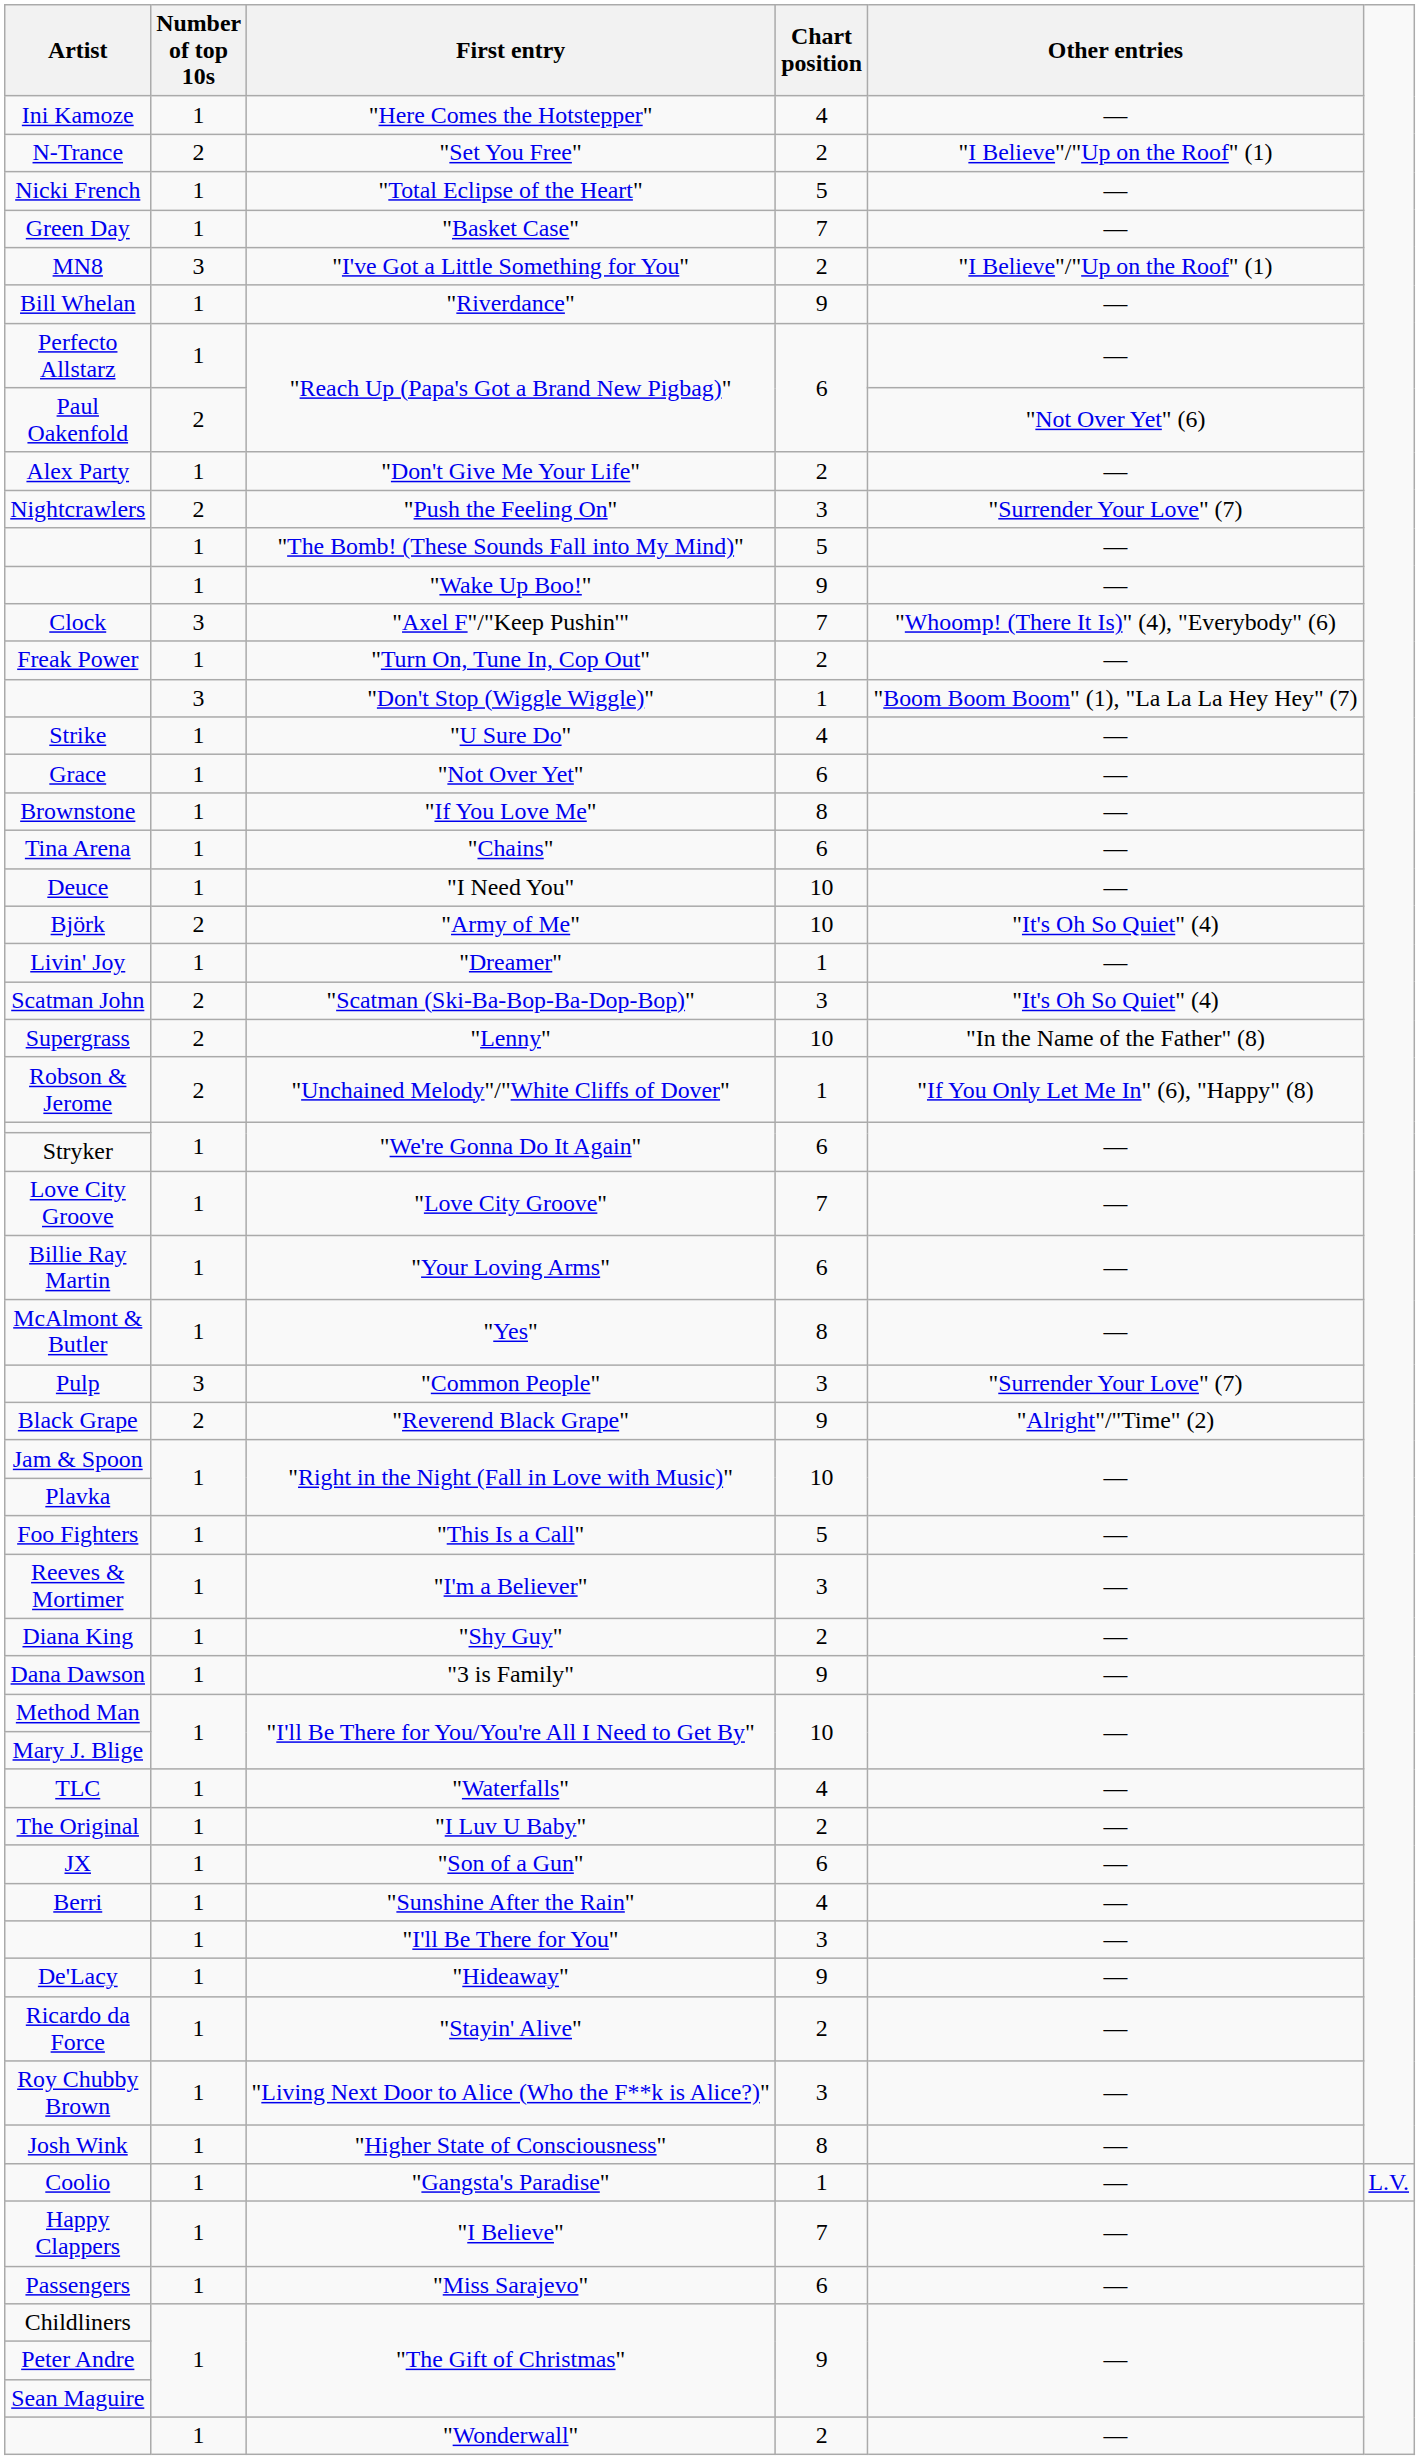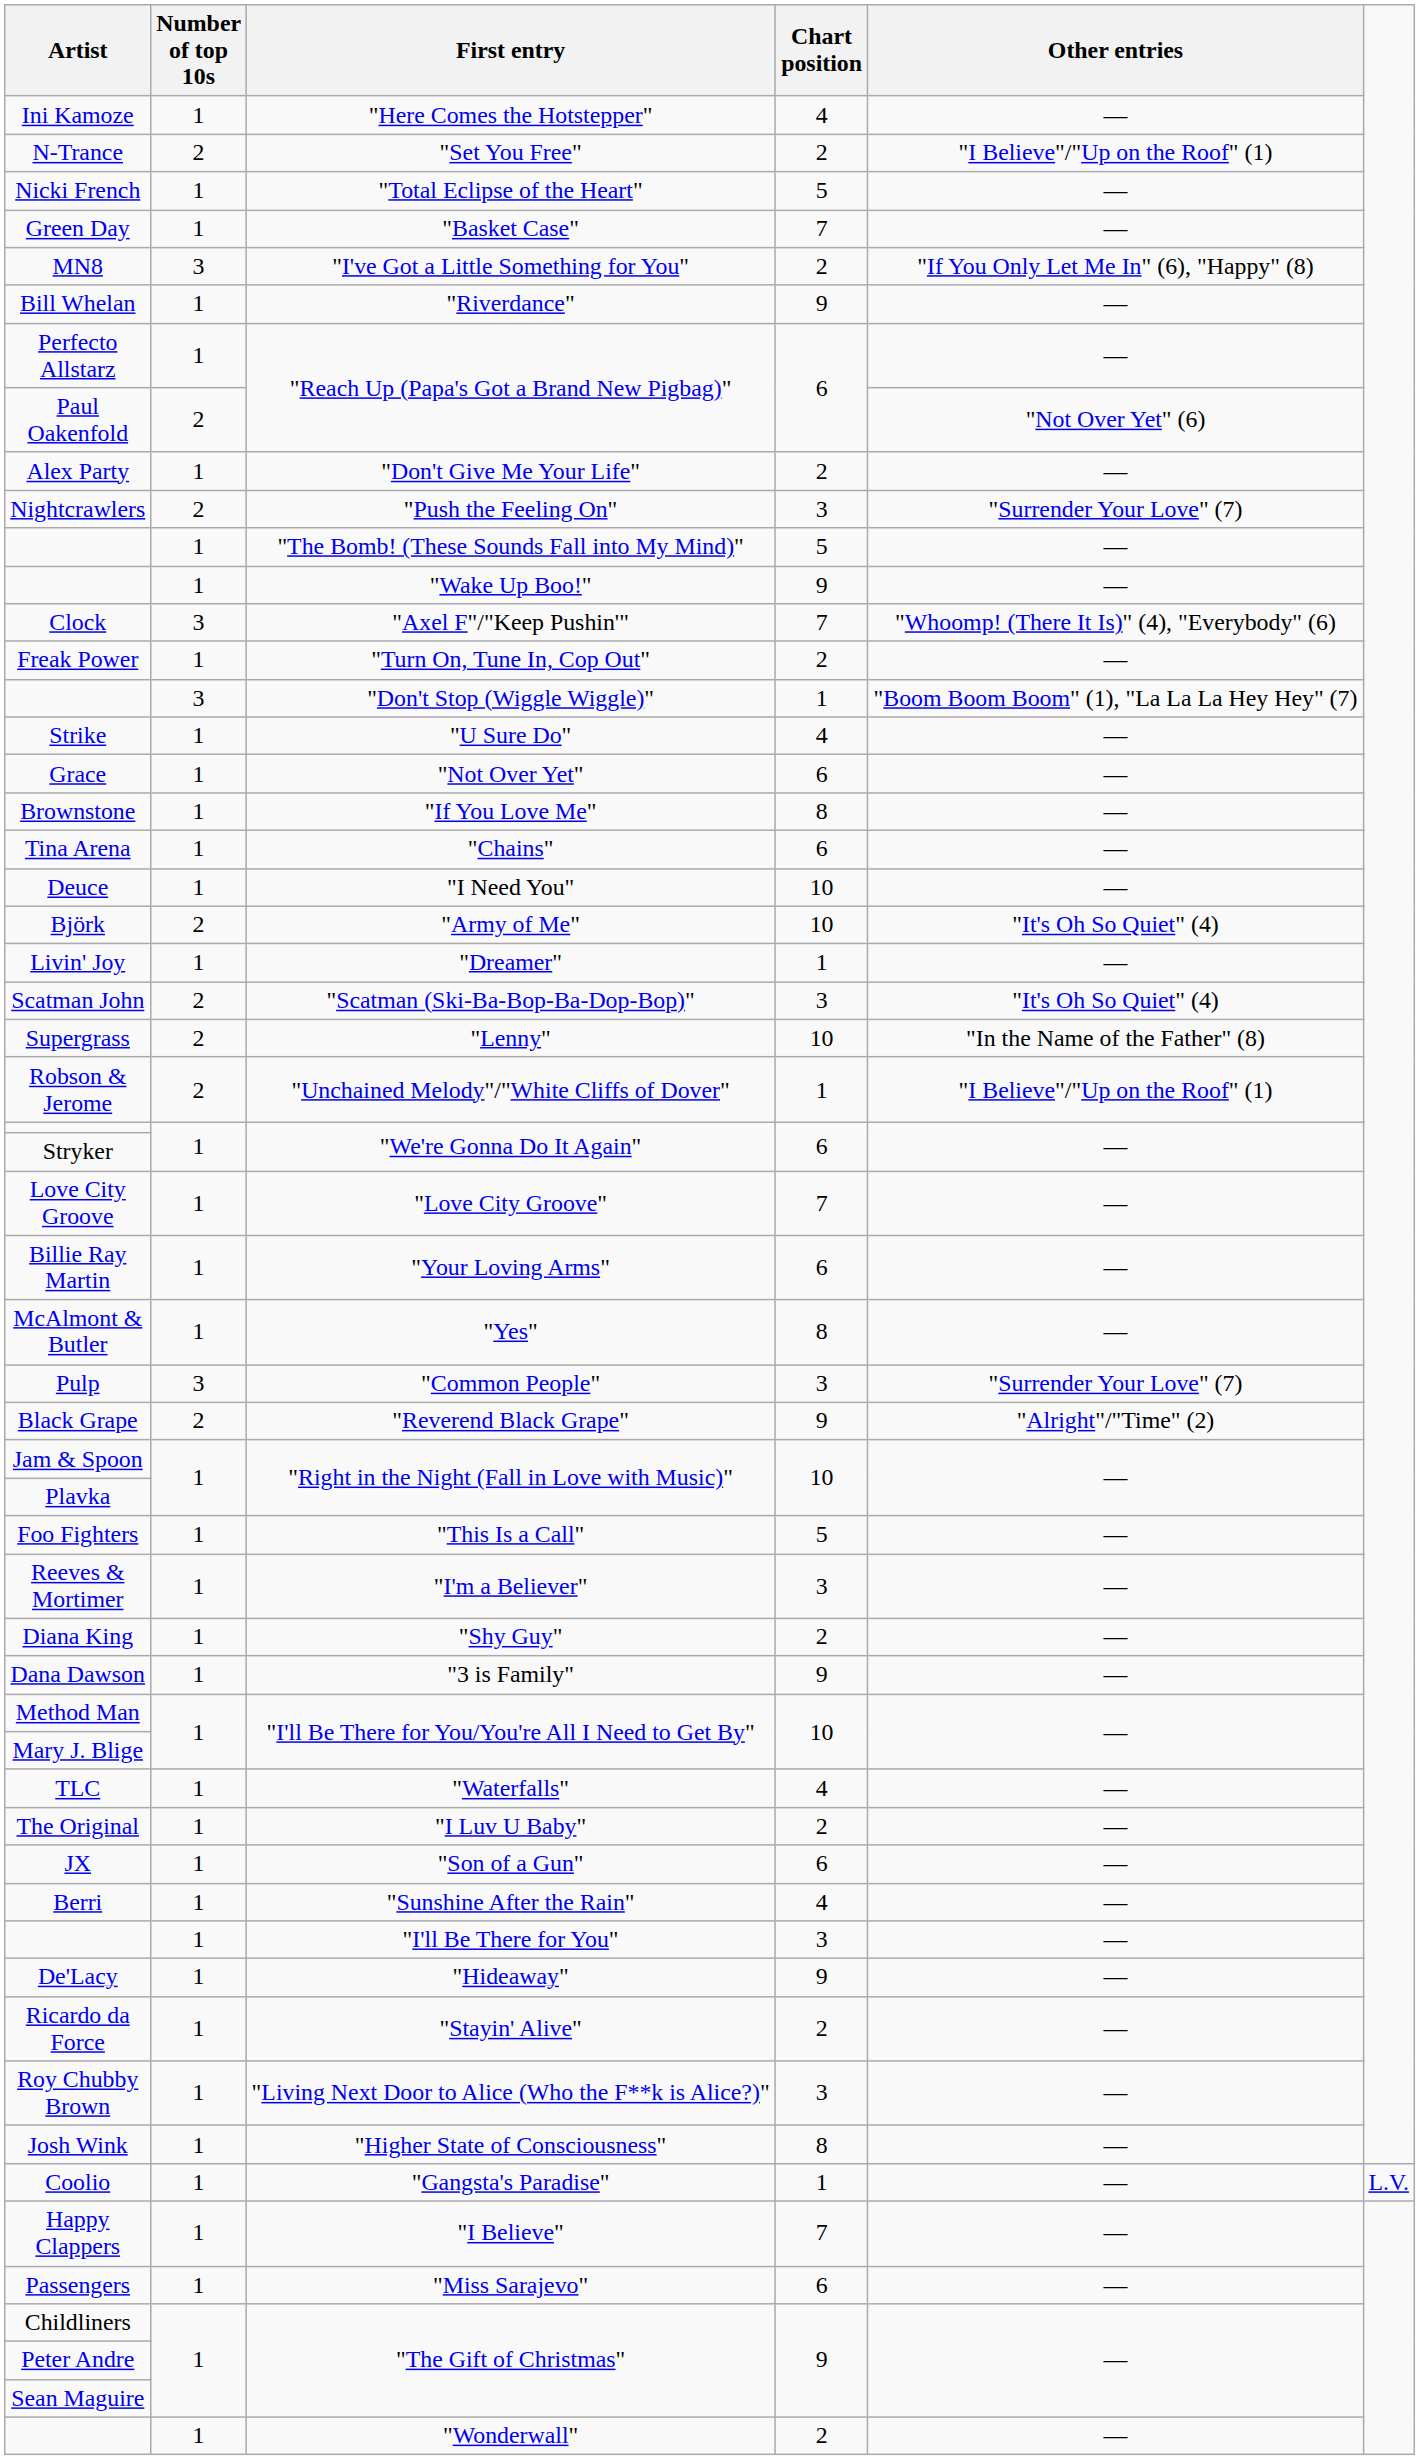MN8 | Other entries: "I Believe"/"Up on the Roof" (1) -> "If You Only Let Me In" (6), "Happy" (8)
Robson & Jerome | Other entries: "If You Only Let Me In" (6), "Happy" (8) -> "I Believe"/"Up on the Roof" (1)
